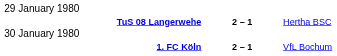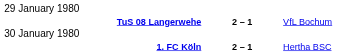TuS 08 Langerwehe | column 3: Hertha BSC -> VfL Bochum
1. FC Köln | column 3: VfL Bochum -> Hertha BSC
